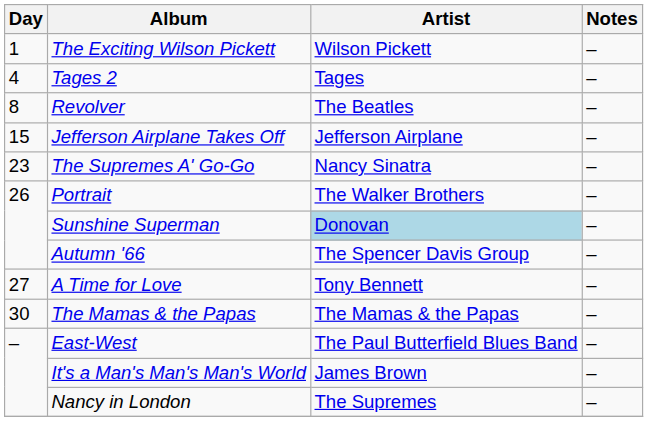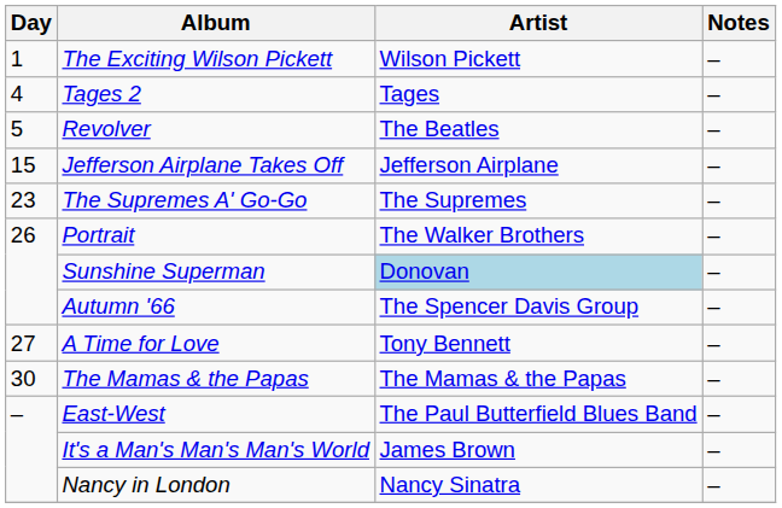Revolver | Day: 8 -> 5
The Supremes A' Go-Go | Artist: Nancy Sinatra -> The Supremes
Nancy in London | Artist: The Supremes -> Nancy Sinatra
